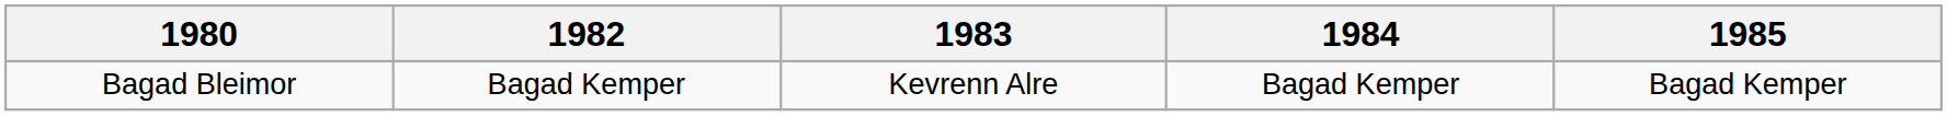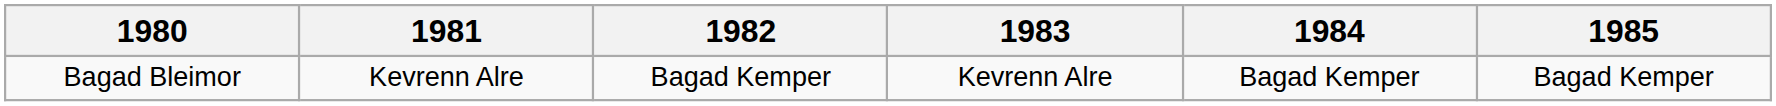+ column: 1981 | Kevrenn Alre
